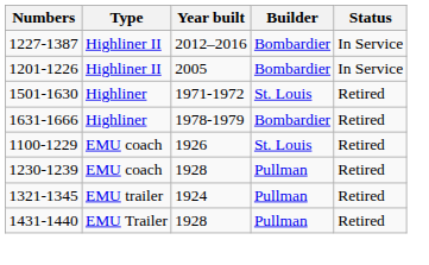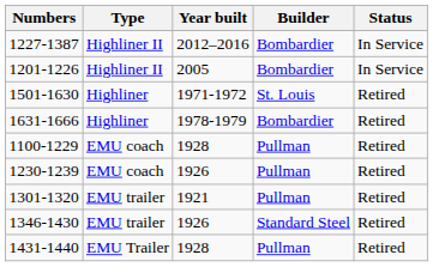1100-1229 | Year built: 1926 -> 1928
1100-1229 | Builder: St. Louis -> Pullman
1230-1239 | Year built: 1928 -> 1926
+ row: 1301-1320 | EMU trailer | 1921 | Pullman | Retired
- row: 1321-1345 | EMU trailer | 1924 | Pullman | Retired
+ row: 1346-1430 | EMU trailer | 1926 | Standard Steel | Retired
